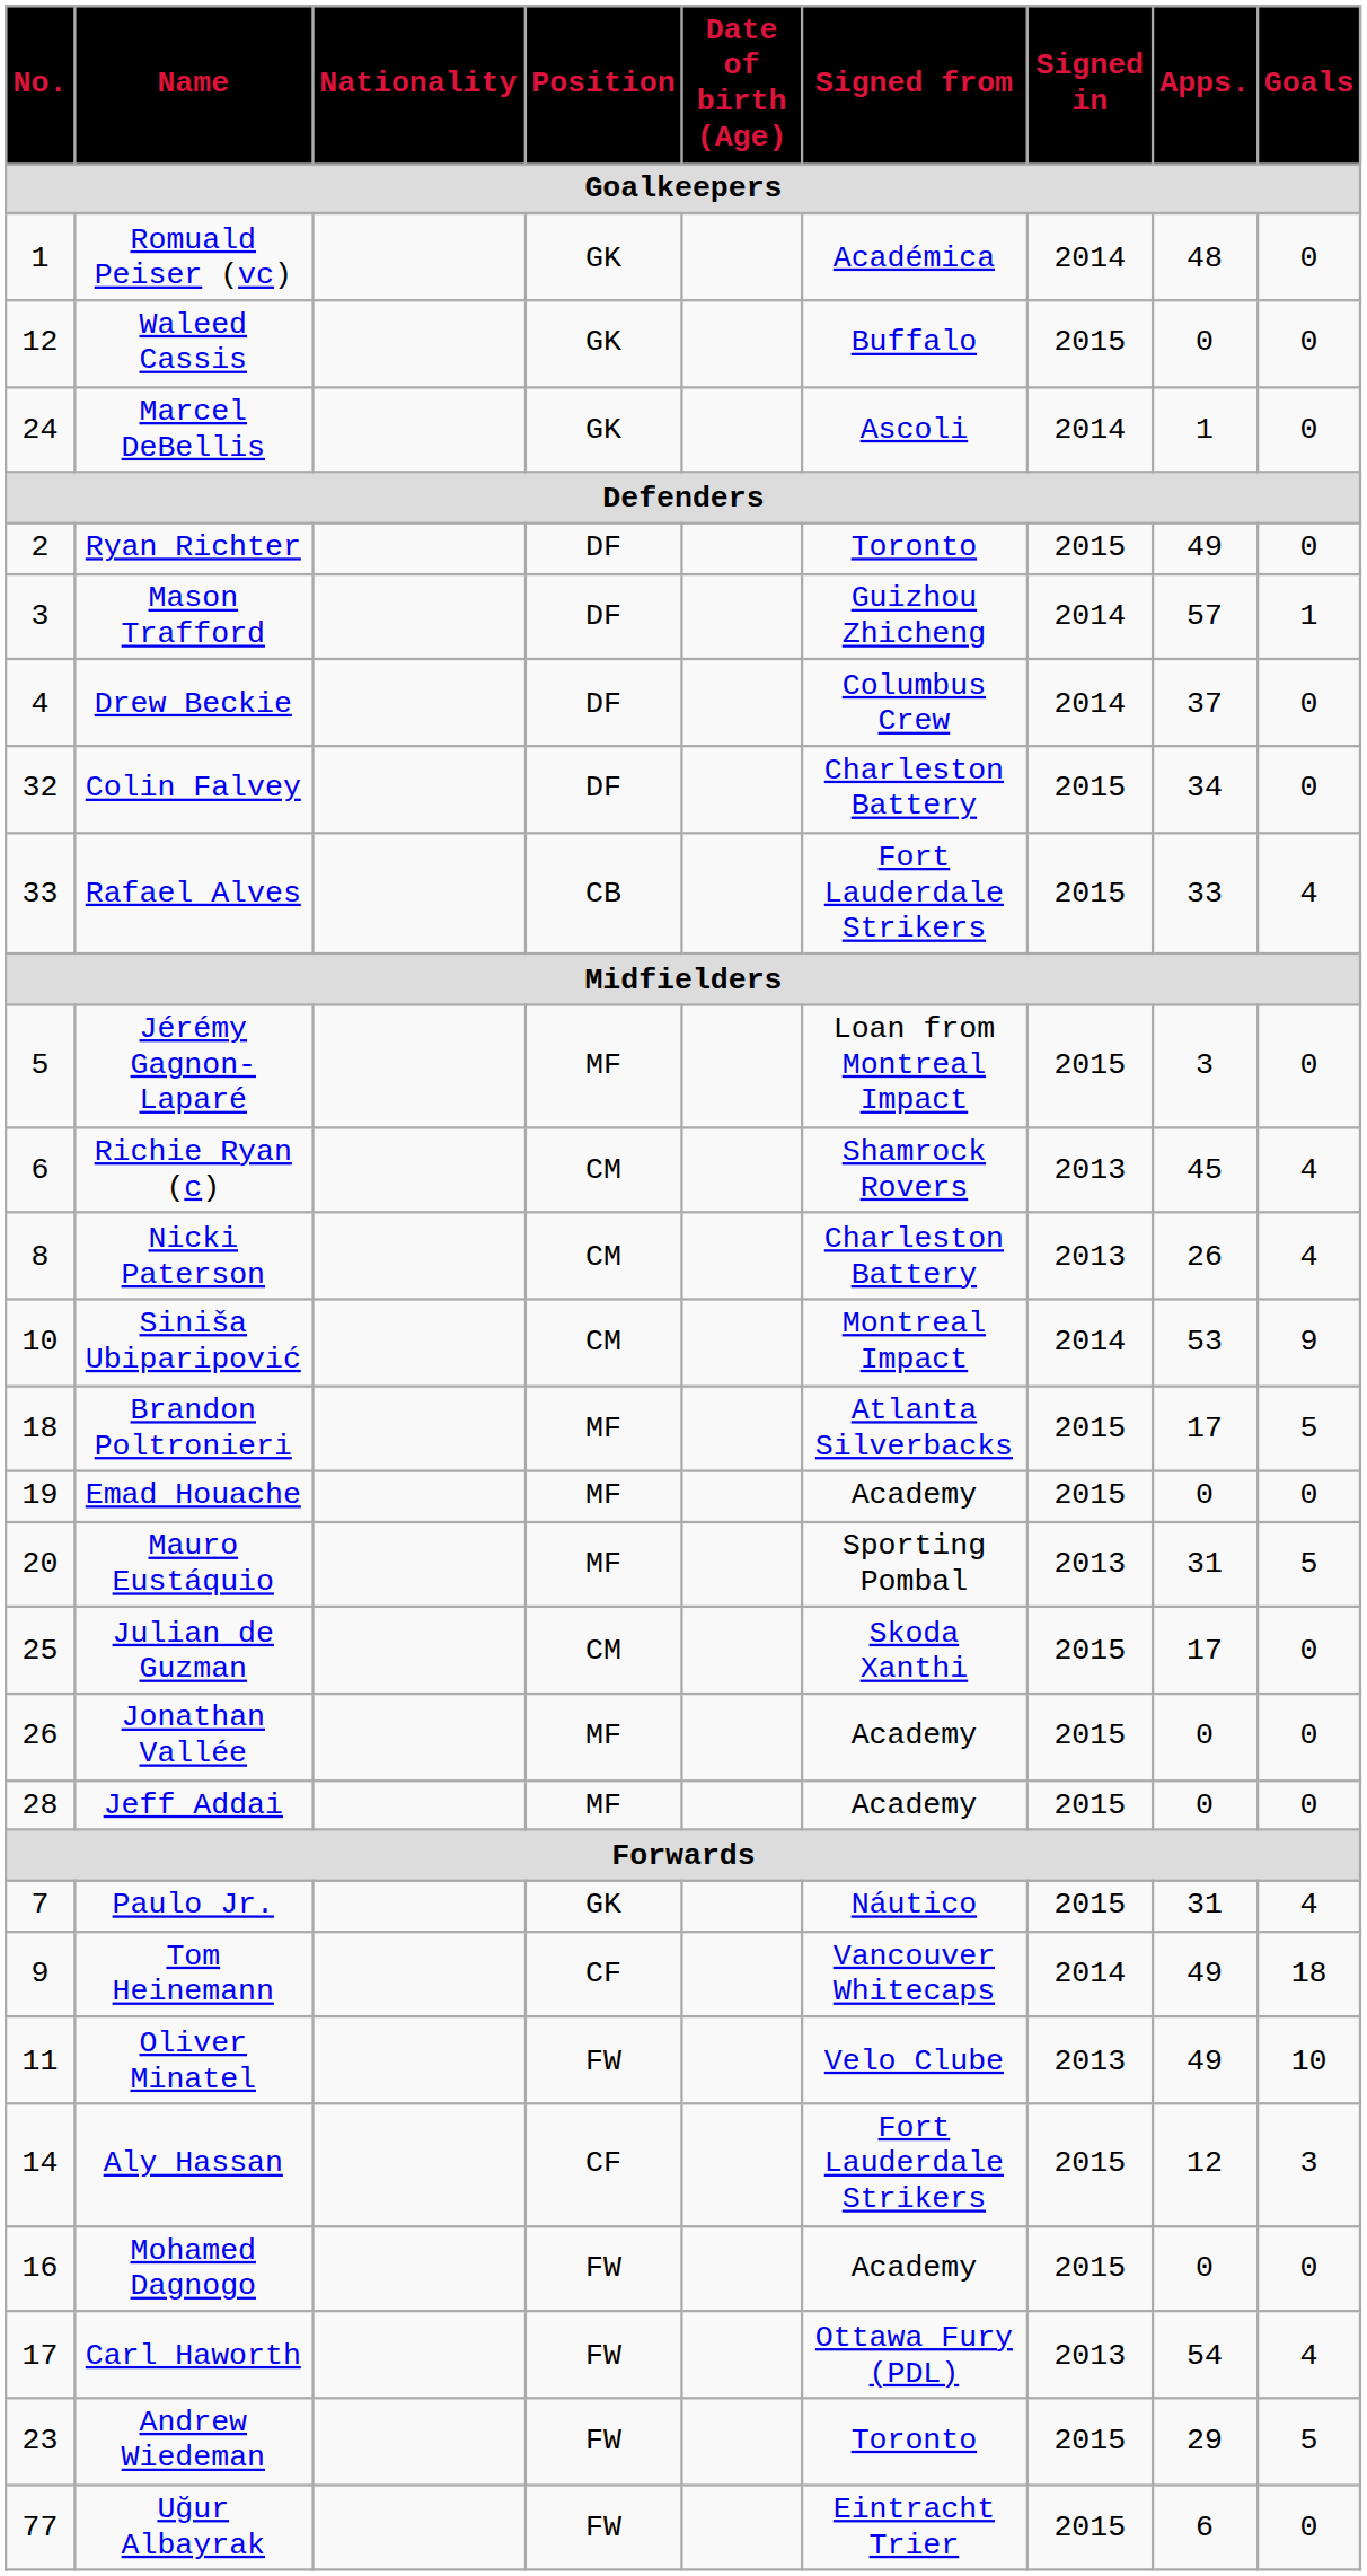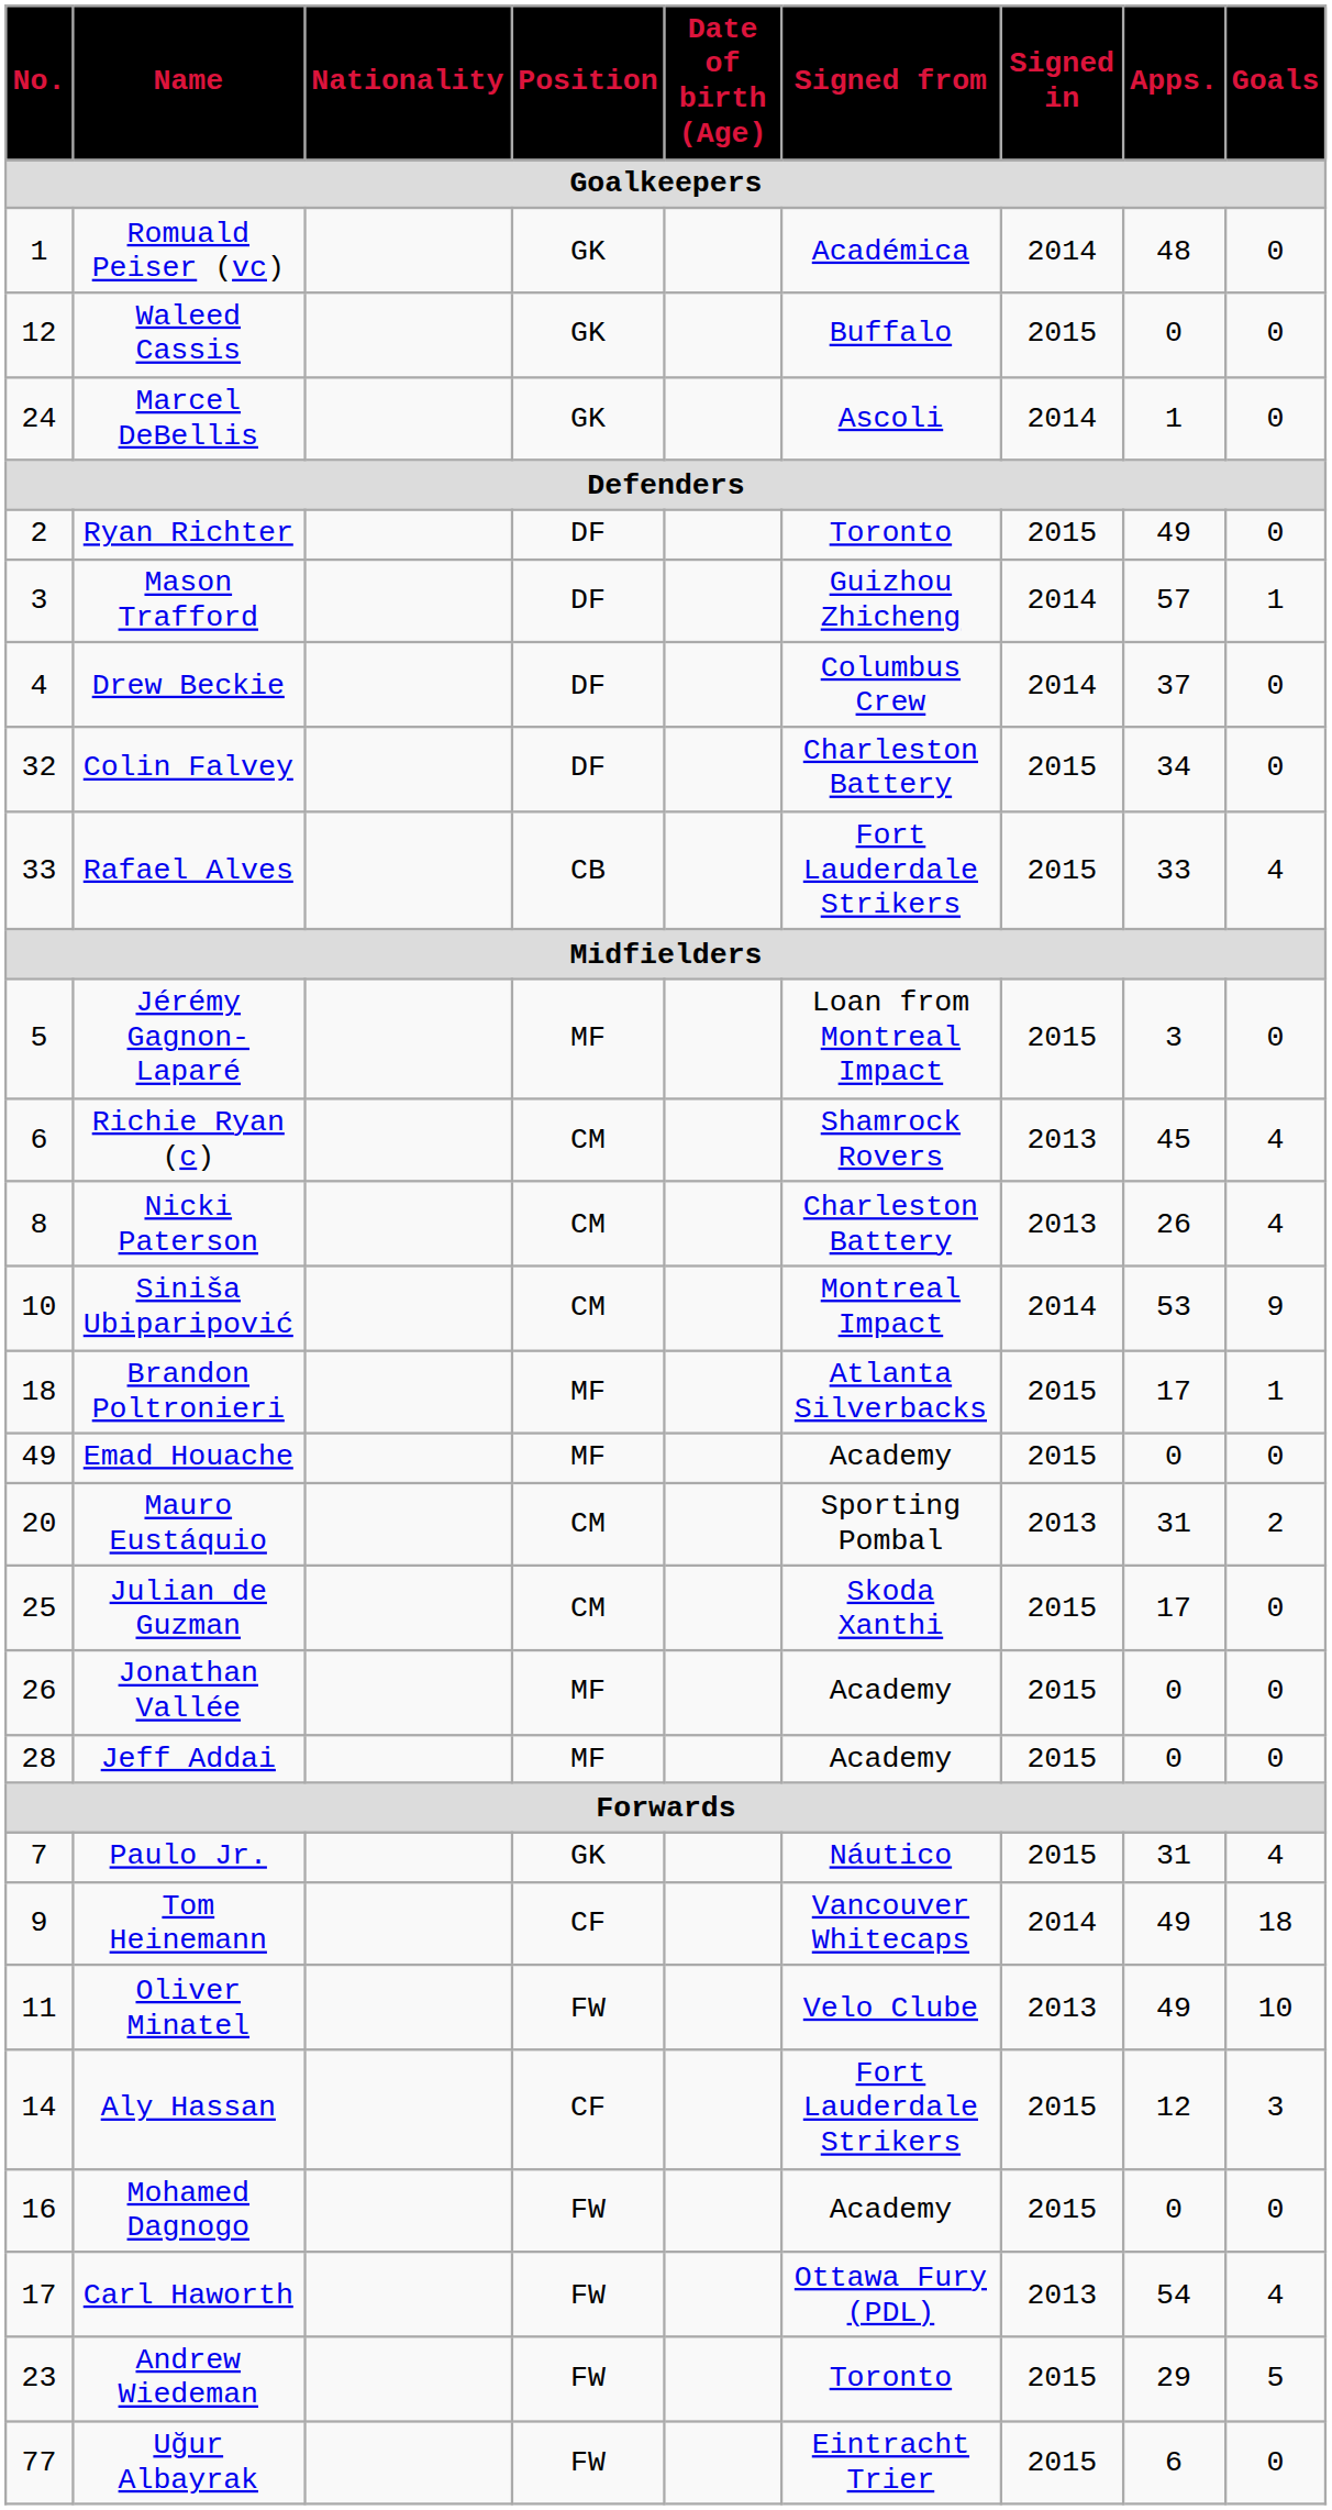Brandon Poltronieri | Goals / Goalkeepers: 5 -> 1
Emad Houache | No. / Goalkeepers: 19 -> 49
Mauro Eustáquio | Position / Goalkeepers: MF -> CM
Mauro Eustáquio | Goals / Goalkeepers: 5 -> 2
